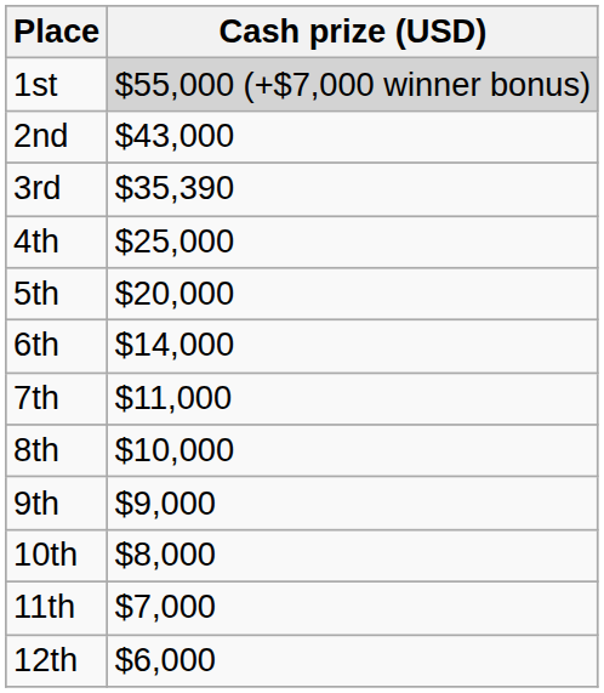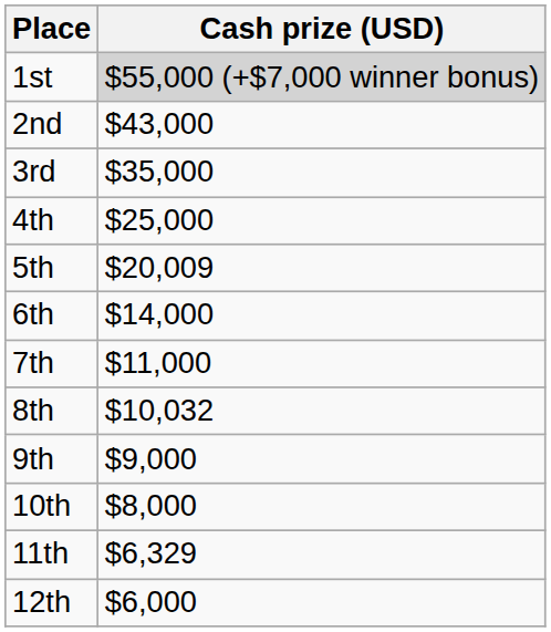3rd | Cash prize (USD): $35,390 -> $35,000
5th | Cash prize (USD): $20,000 -> $20,009
8th | Cash prize (USD): $10,000 -> $10,032
11th | Cash prize (USD): $7,000 -> $6,329
